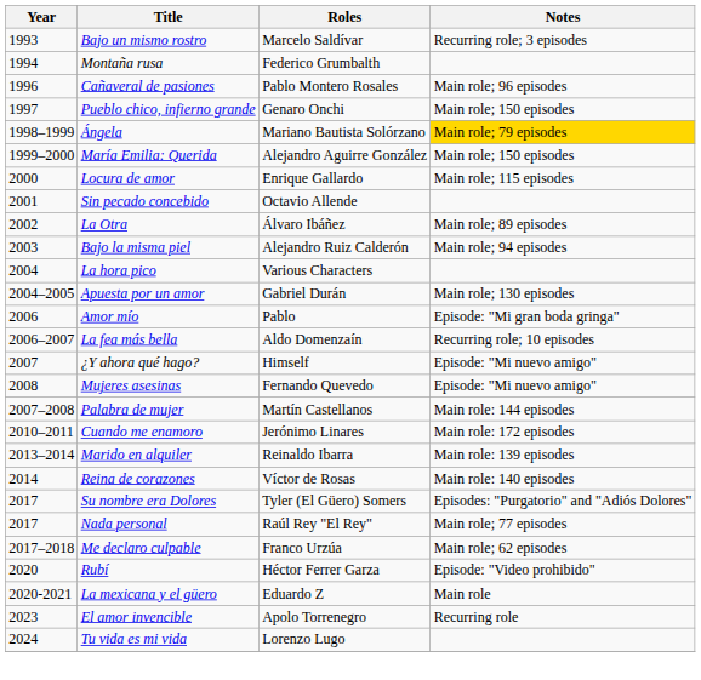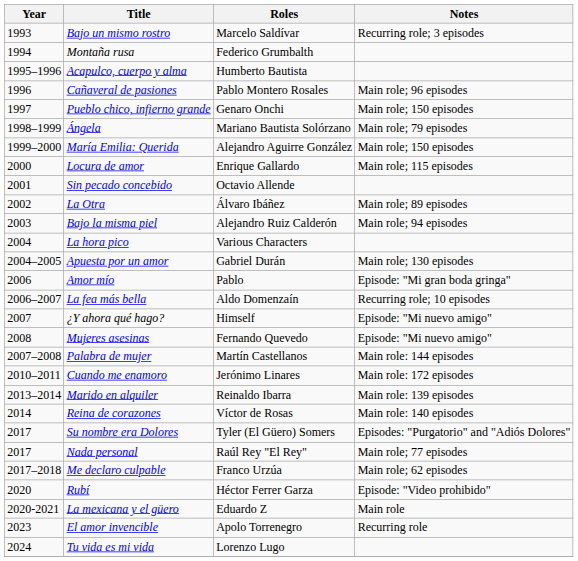+ row: 1995–1996 | Acapulco, cuerpo y alma | Humberto Bautista
Ángela | Notes: gold background -> no background
